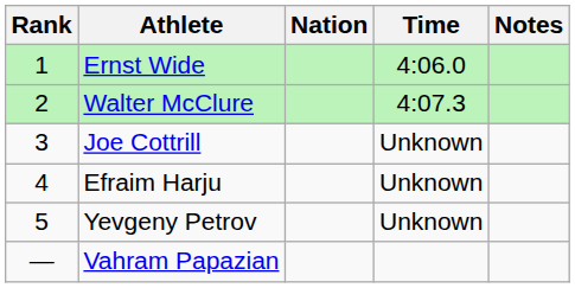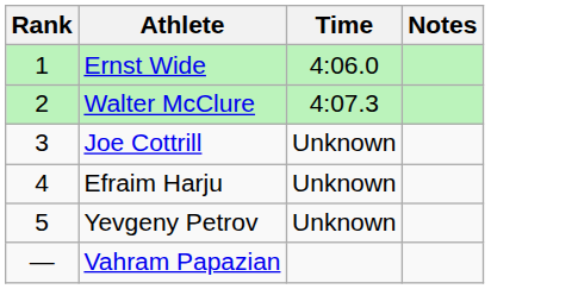- column: Nation
